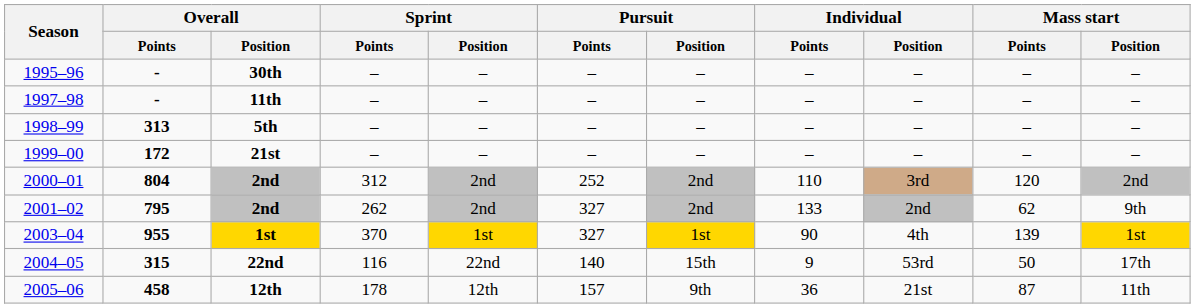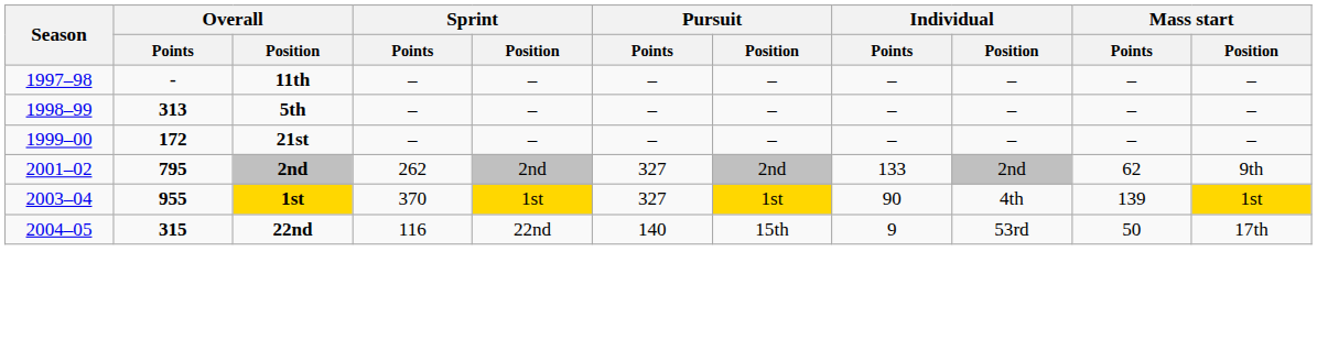- row: 1995–96 | - | 30th | – | – | – | – | – | – | – | –
- row: 2000–01 | 804 | 2nd | 312 | 2nd | 252 | 2nd | 110 | 3rd | 120 | 2nd
- row: 2005–06 | 458 | 12th | 178 | 12th | 157 | 9th | 36 | 21st | 87 | 11th
